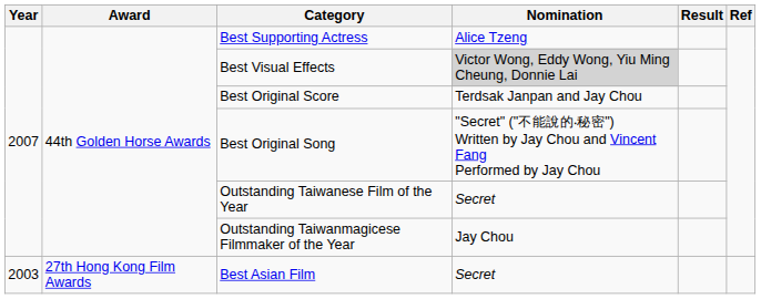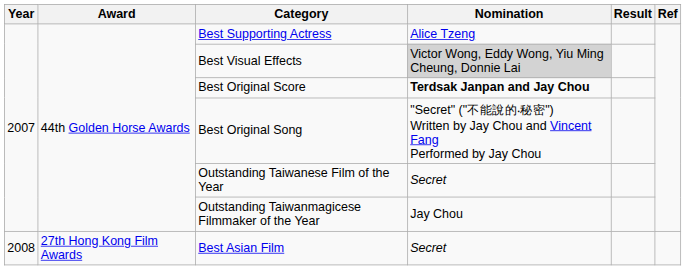Best Original Score | Nomination: normal -> bold
Best Asian Film | Year: 2003 -> 2008
